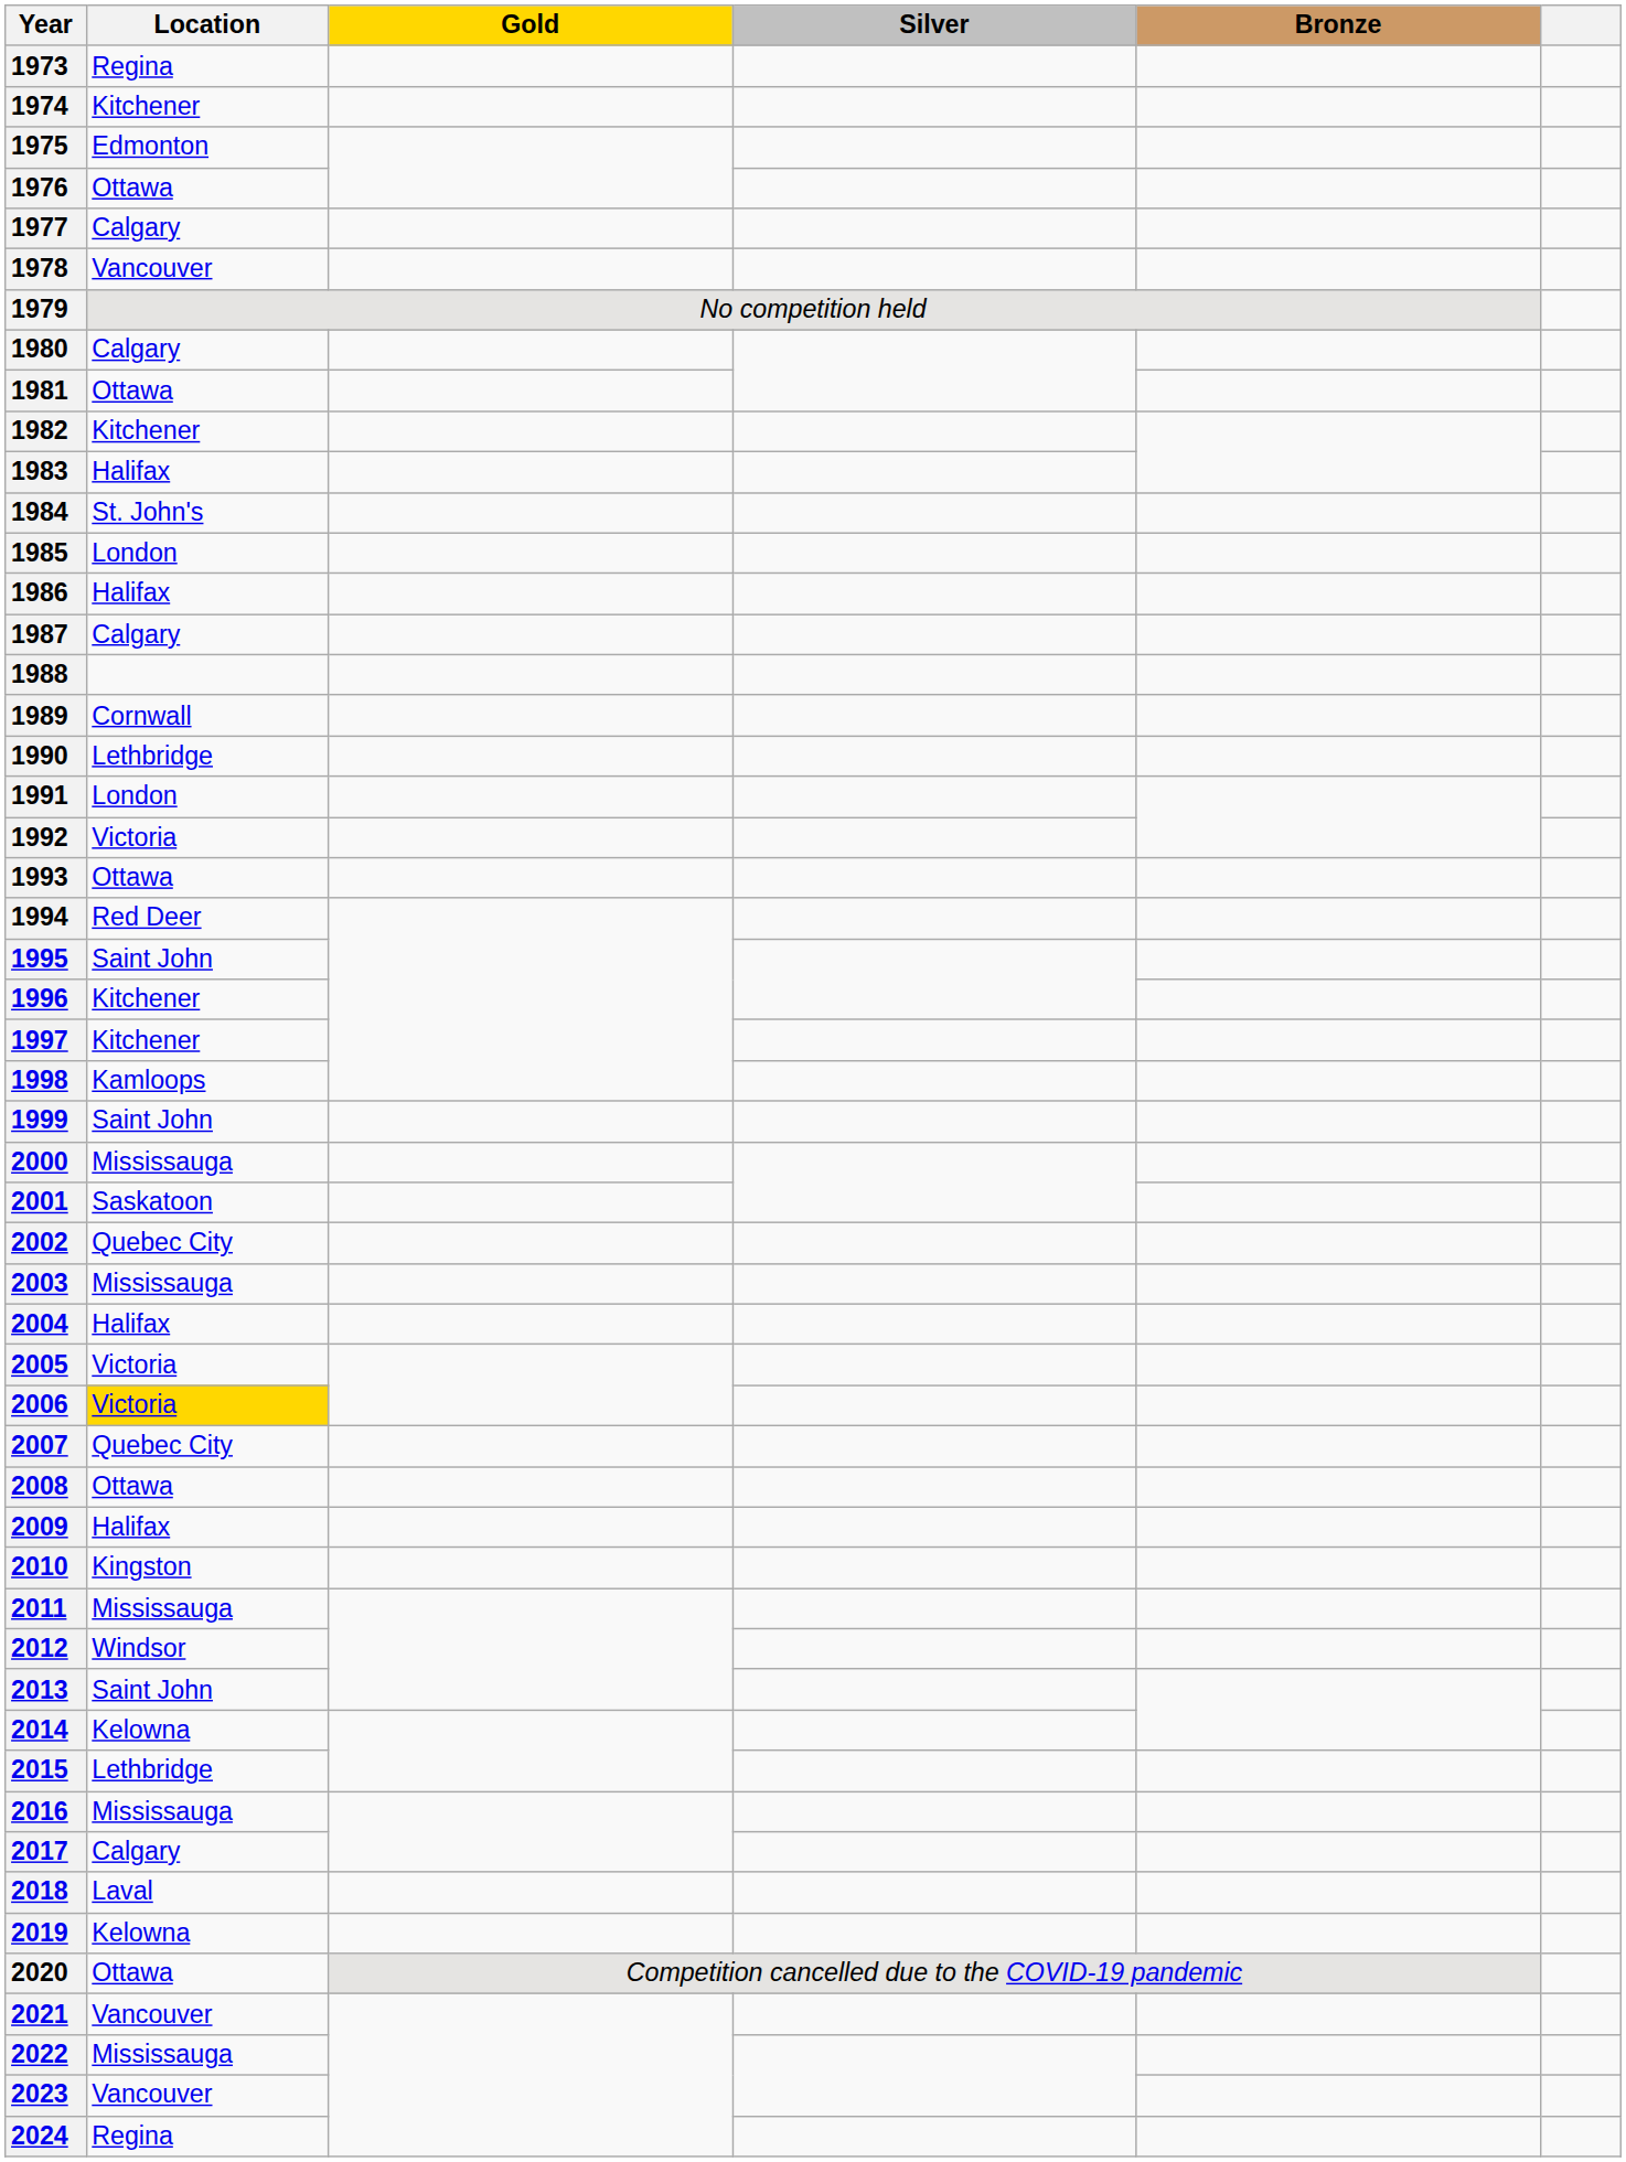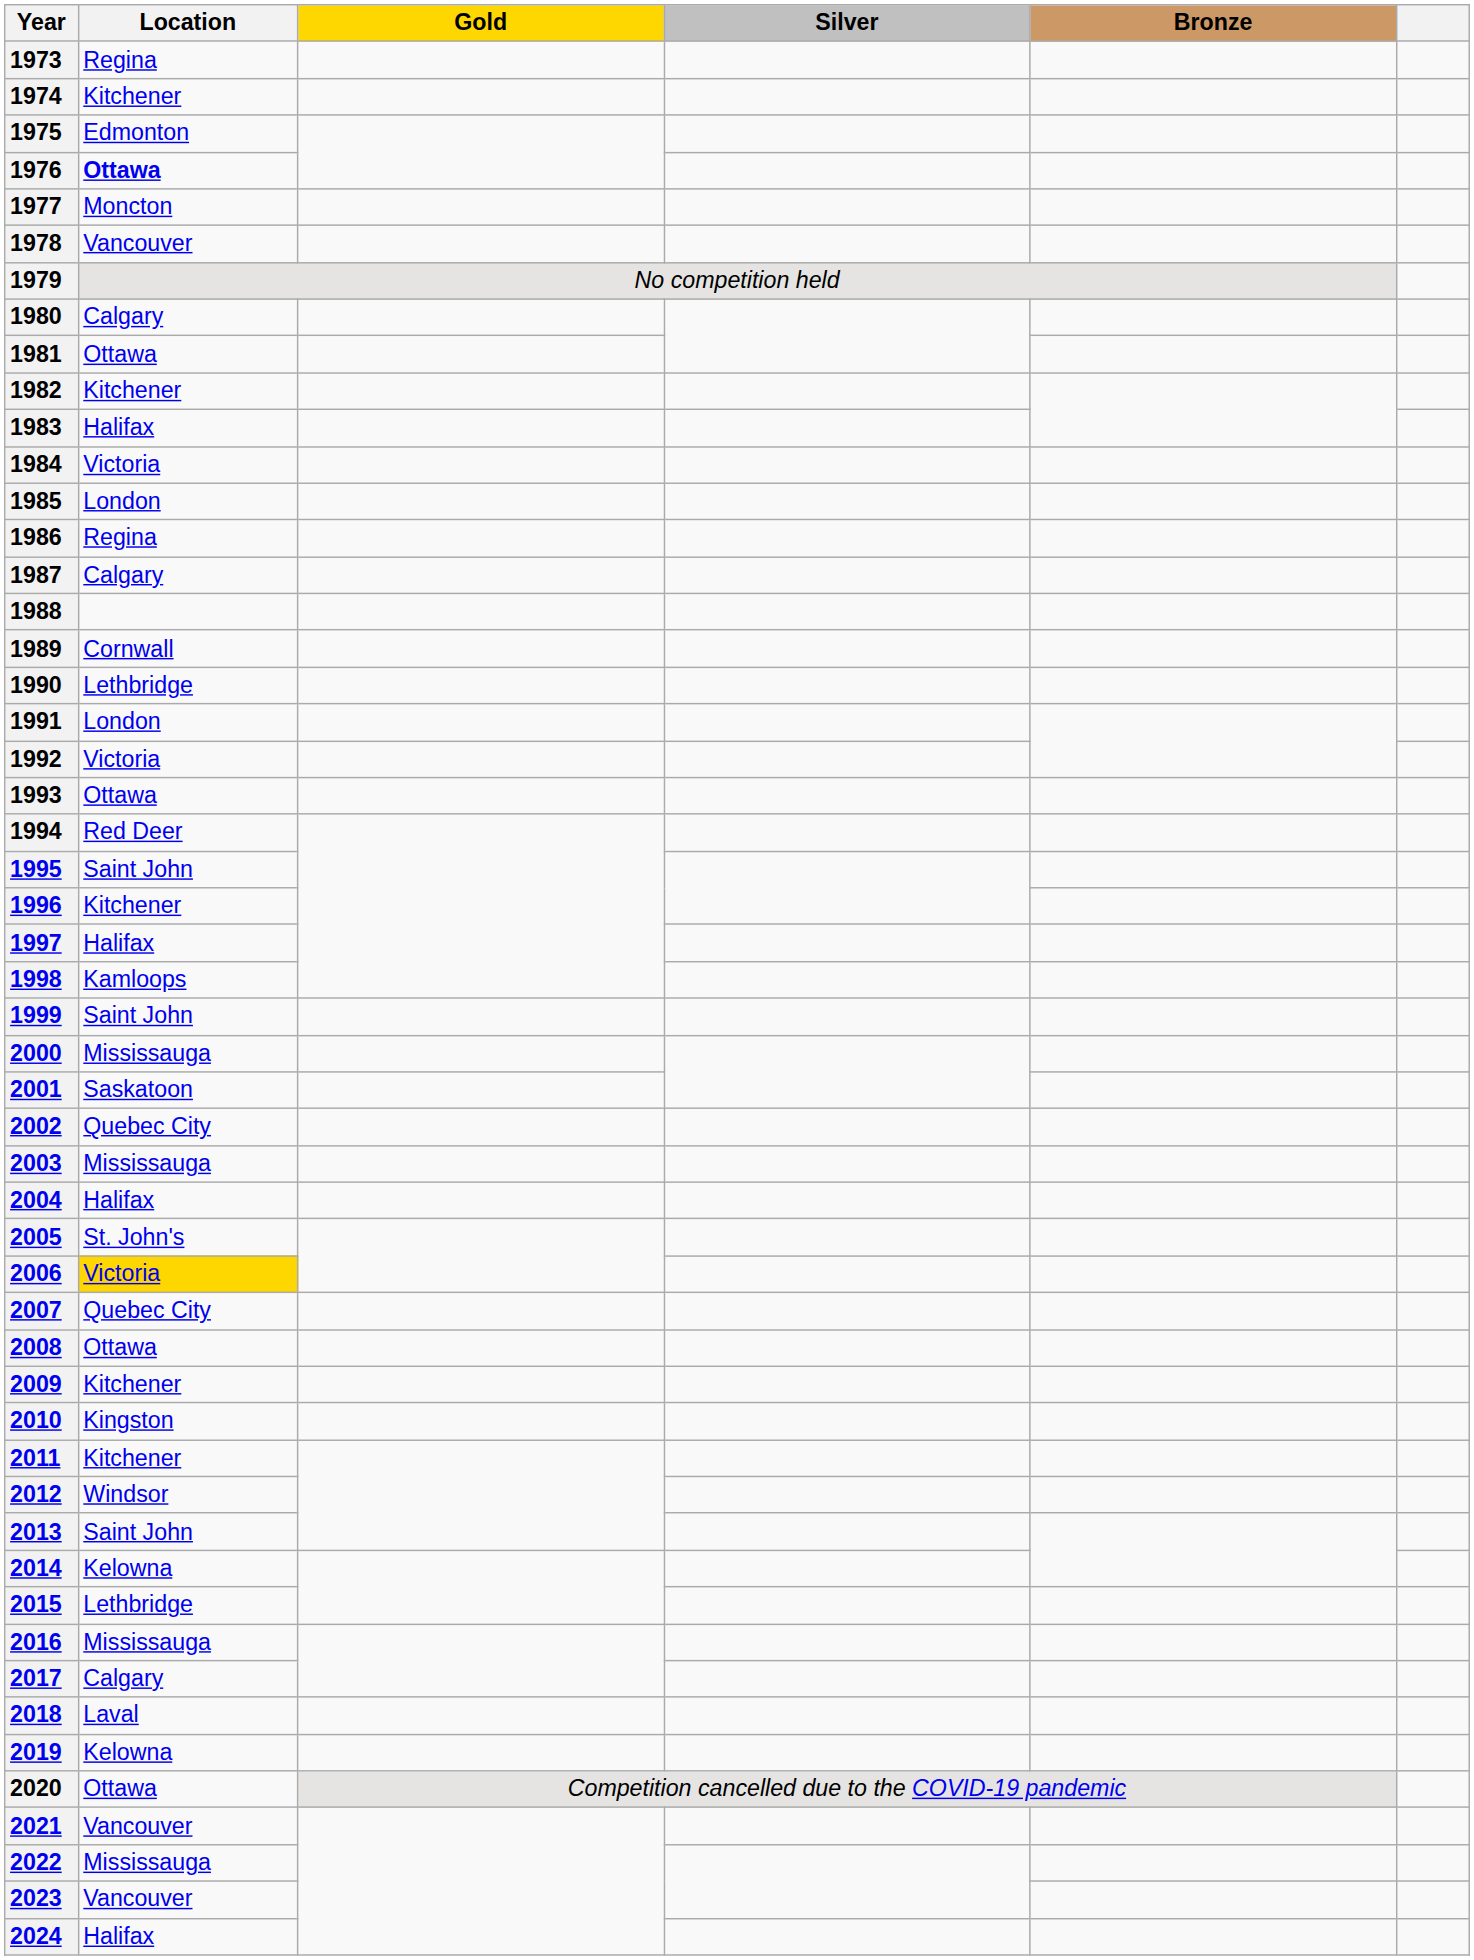1976 | Location: normal -> bold
1977 | Location: Calgary -> Moncton
1984 | Location: St. John's -> Victoria
1986 | Location: Halifax -> Regina
1997 | Location: Kitchener -> Halifax
2005 | Location: Victoria -> St. John's
2009 | Location: Halifax -> Kitchener
2011 | Location: Mississauga -> Kitchener
2024 | Location: Regina -> Halifax
